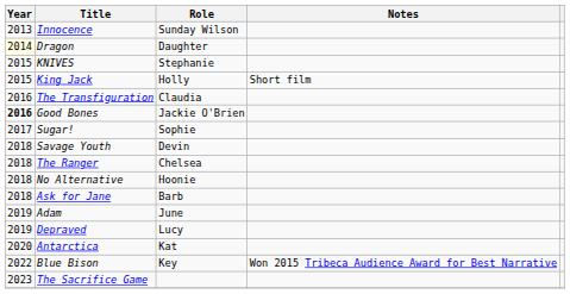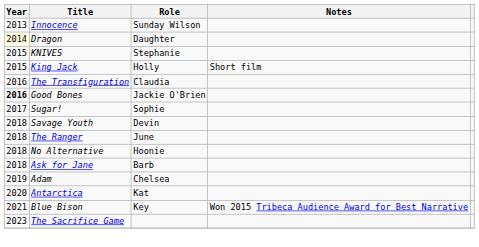The Ranger | Role: Chelsea -> June
Adam | Role: June -> Chelsea
- row: 2019 | Depraved | Lucy
Blue Bison | Year: 2022 -> 2021
